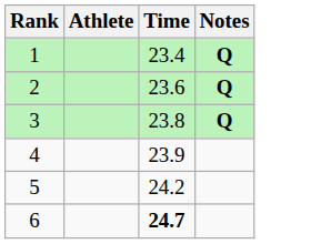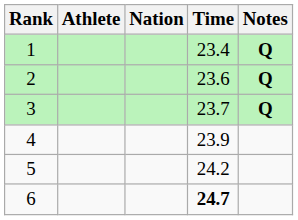+ column: Nation
3 | Time: 23.8 -> 23.7
